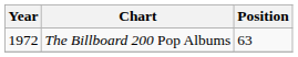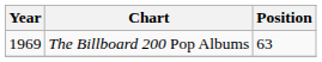The Billboard 200 Pop Albums | Year: 1972 -> 1969
